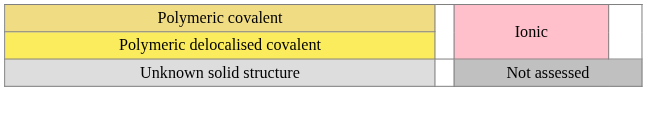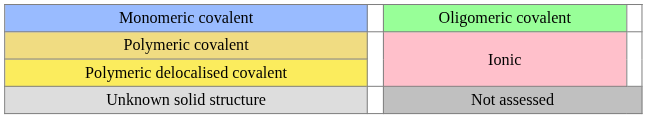+ row: Monomeric covalent | Oligomeric covalent
